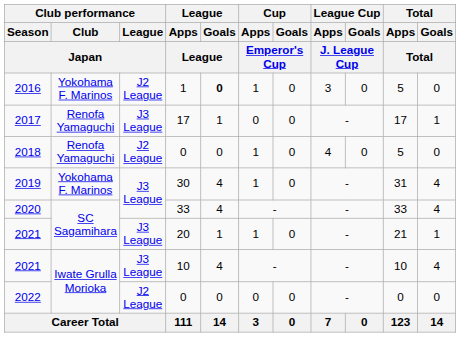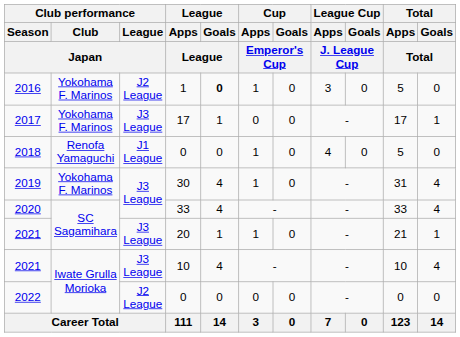2017 | Club performance / Club / Japan: Renofa Yamaguchi -> Yokohama F. Marinos
2018 | Club performance / League / Japan: J2 League -> J1 League
